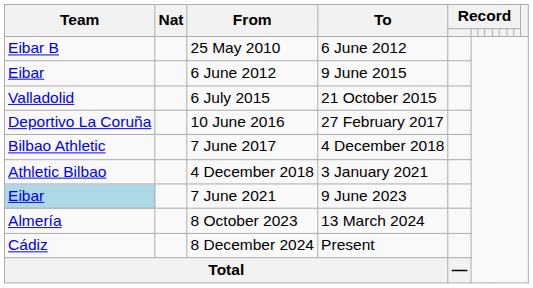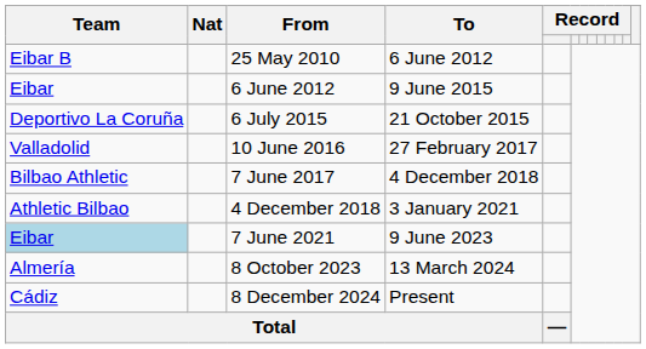6 July 2015 | Team: Valladolid -> Deportivo La Coruña
10 June 2016 | Team: Deportivo La Coruña -> Valladolid
